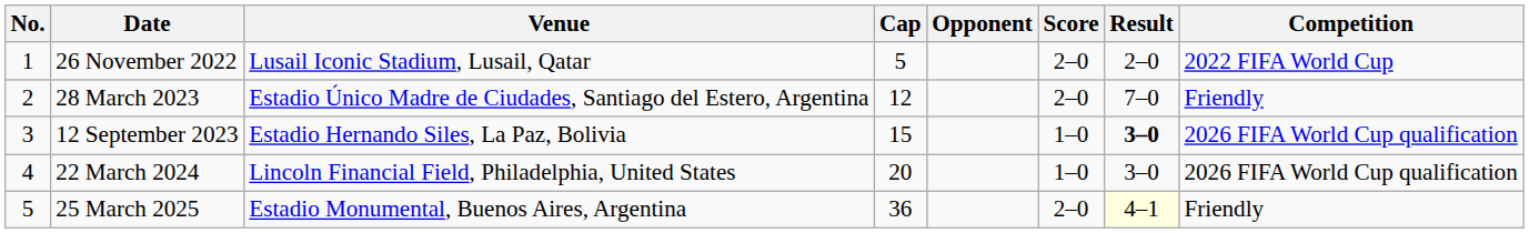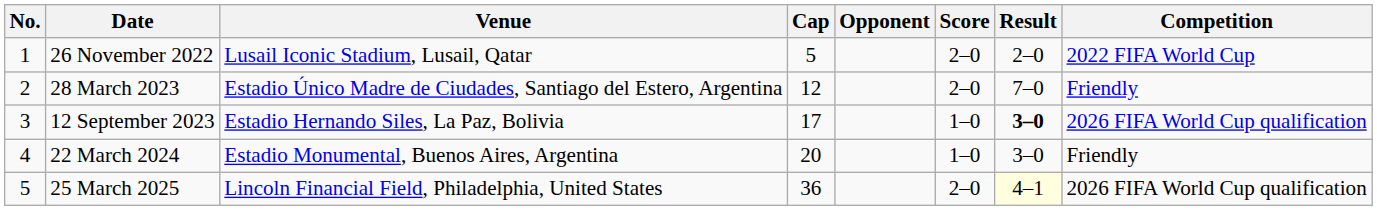12 September 2023 | Cap: 15 -> 17
22 March 2024 | Venue: Lincoln Financial Field, Philadelphia, United States -> Estadio Monumental, Buenos Aires, Argentina
22 March 2024 | Competition: 2026 FIFA World Cup qualification -> Friendly
25 March 2025 | Venue: Estadio Monumental, Buenos Aires, Argentina -> Lincoln Financial Field, Philadelphia, United States
25 March 2025 | Competition: Friendly -> 2026 FIFA World Cup qualification
